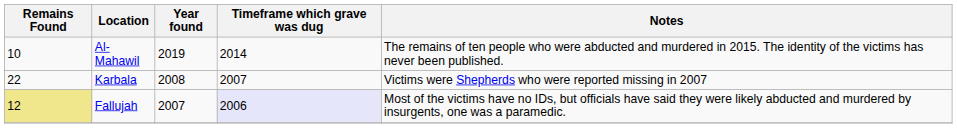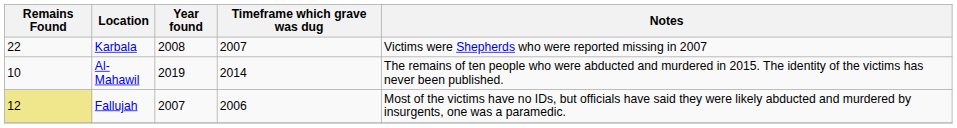rows swapped: Karbala <-> Al-Mahawil
Fallujah | Timeframe which grave was dug: lavender background -> no background
